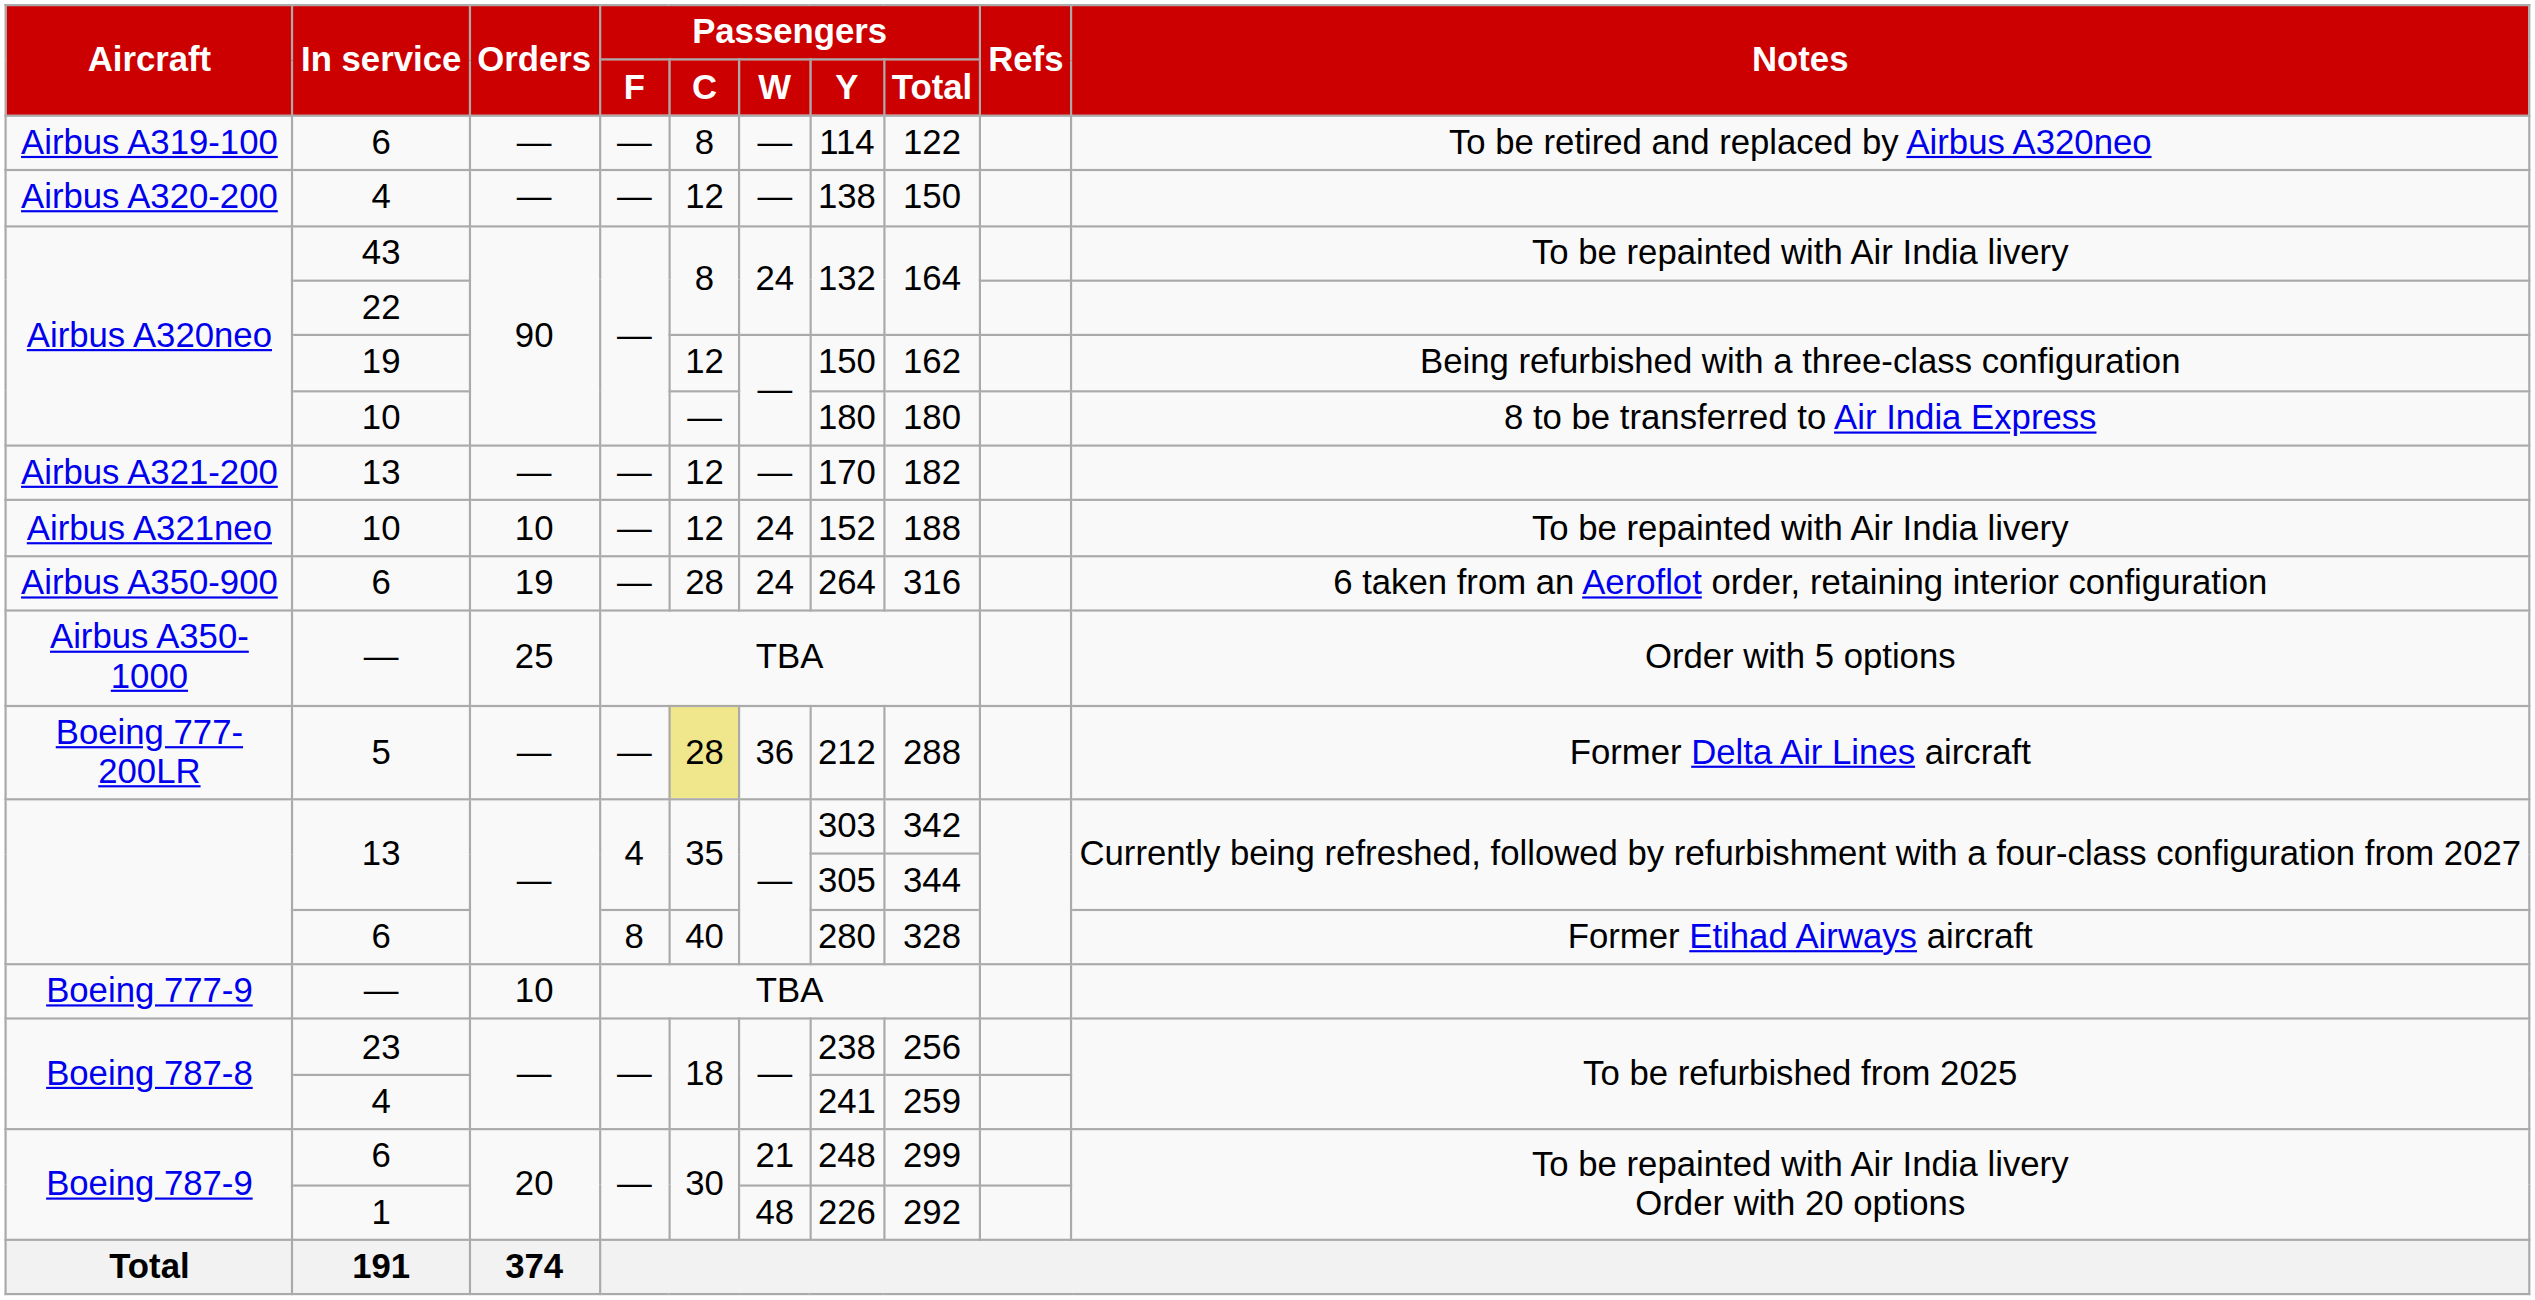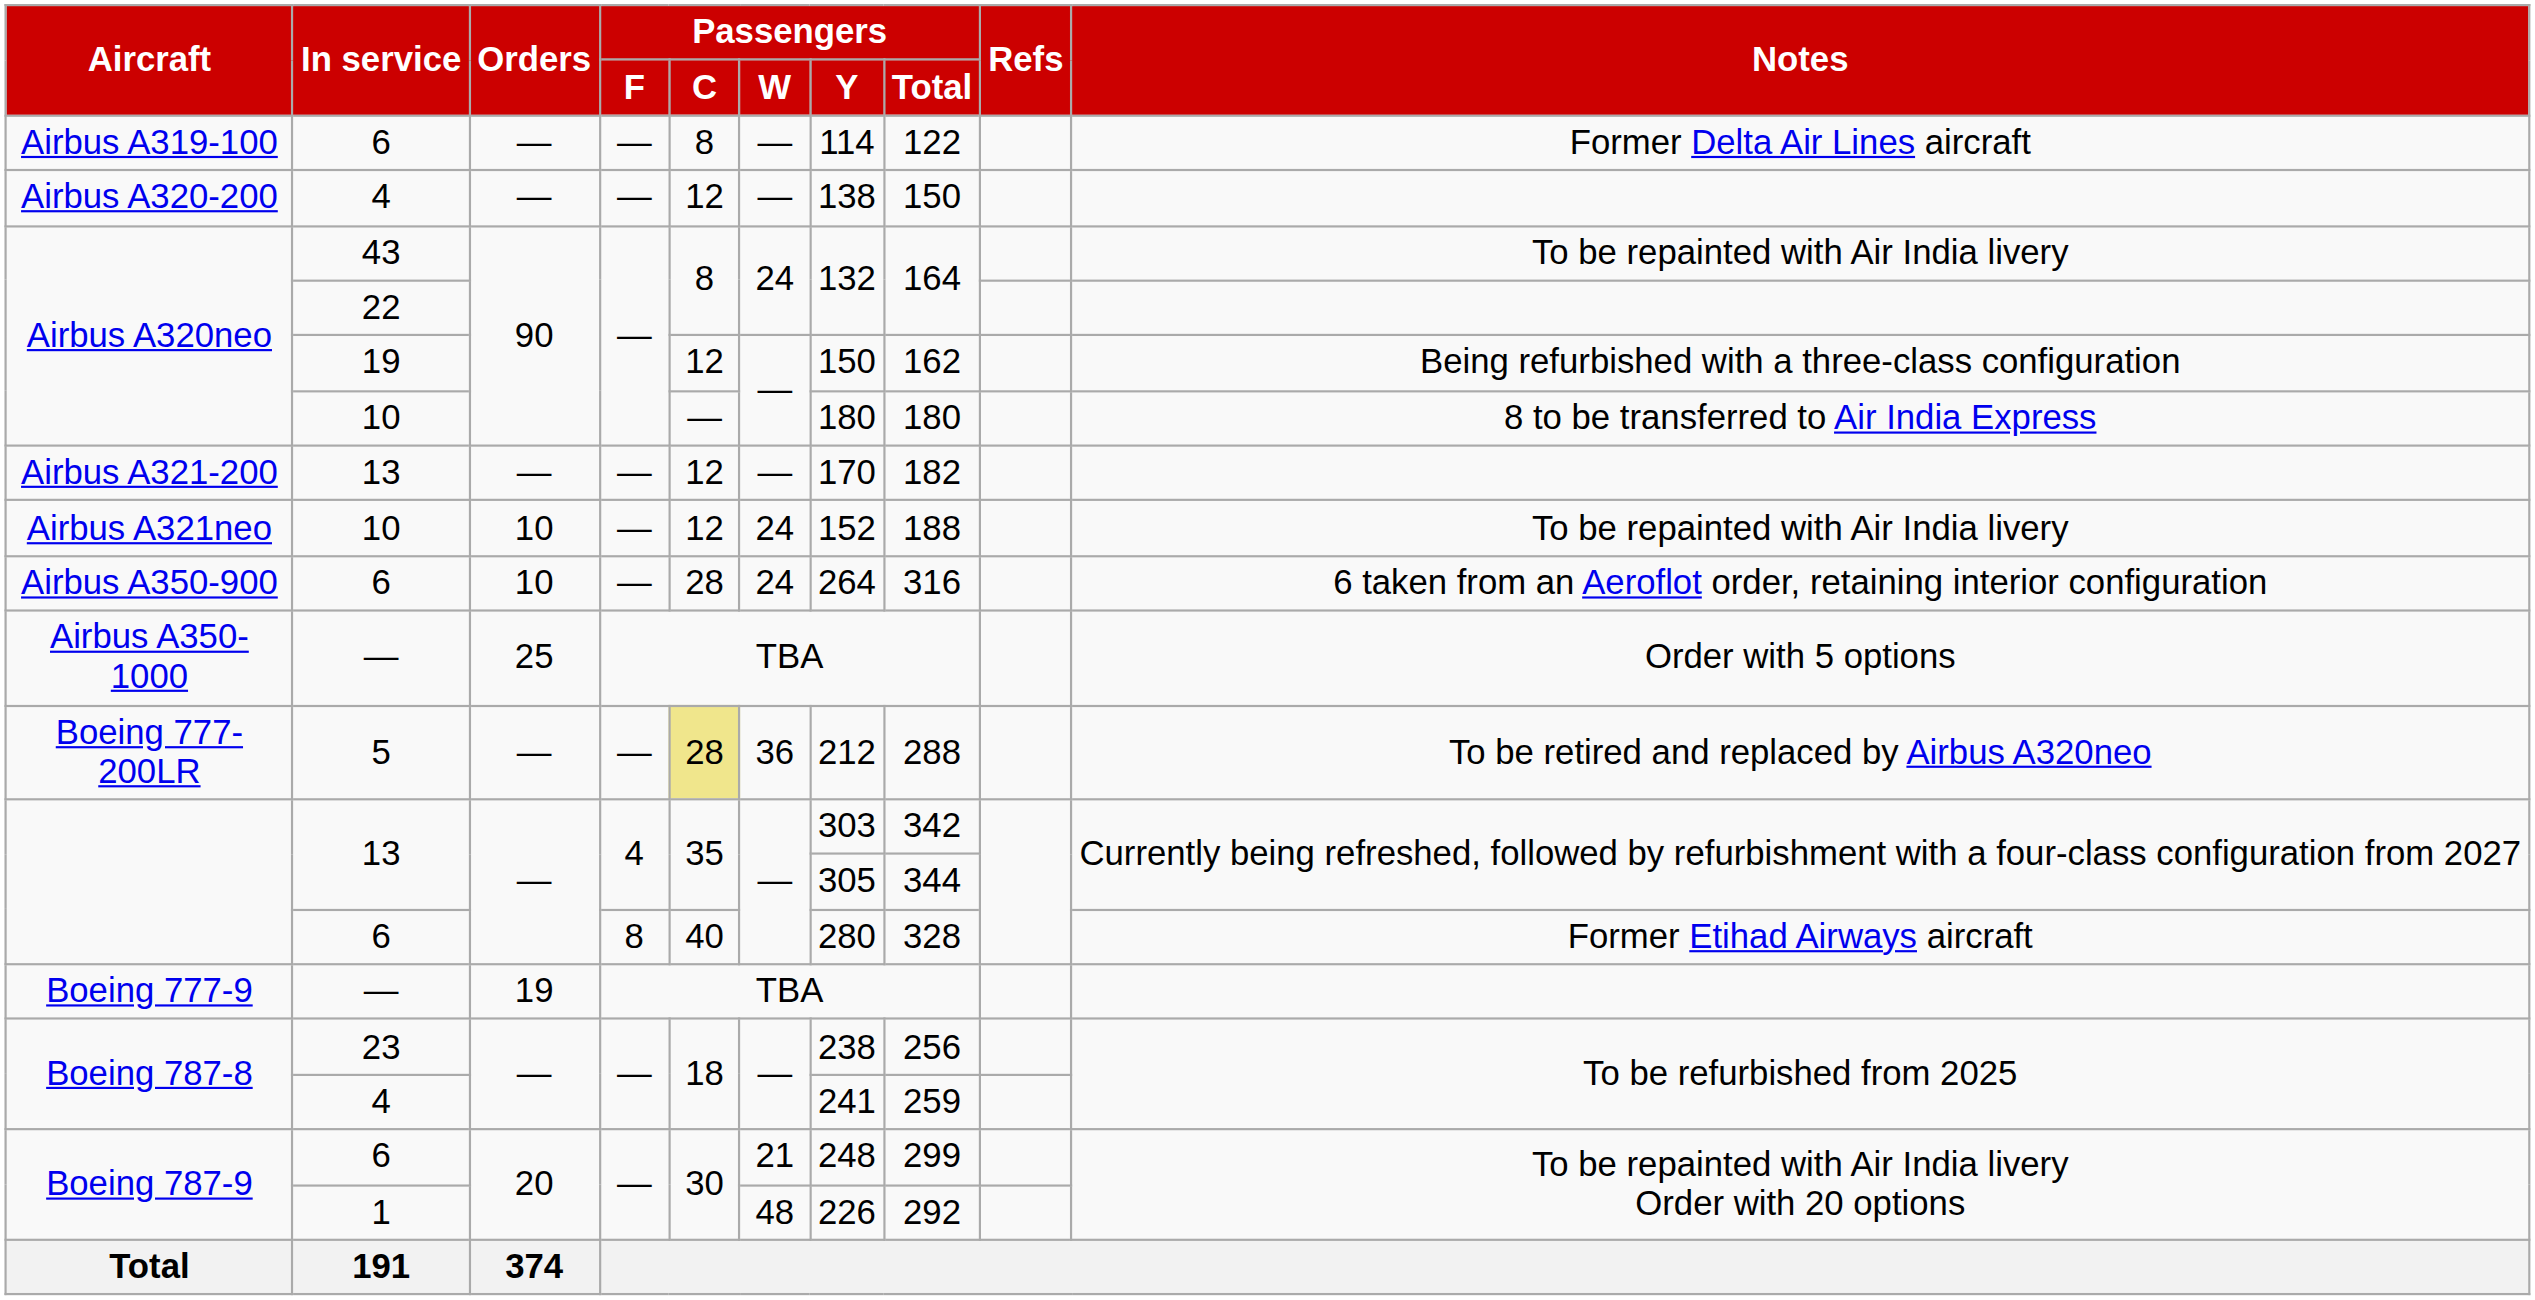Airbus A319-100 | Notes: To be retired and replaced by Airbus A320neo -> Former Delta Air Lines aircraft
Airbus A350-900 | Orders: 19 -> 10
Boeing 777-200LR | Notes: Former Delta Air Lines aircraft -> To be retired and replaced by Airbus A320neo
Boeing 777-9 | Orders: 10 -> 19
